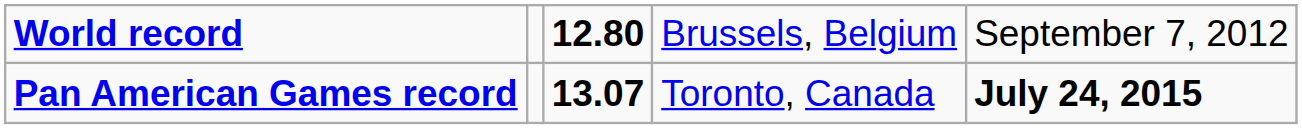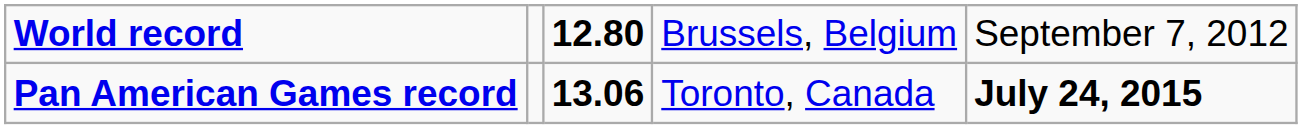Pan American Games record | column 3: 13.07 -> 13.06
